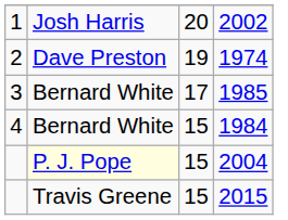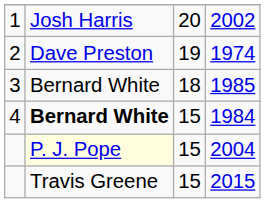1985 | column 3: 17 -> 18
1984 | column 2: normal -> bold
